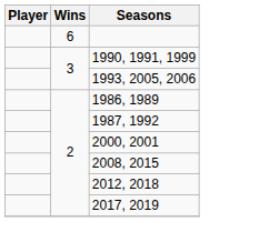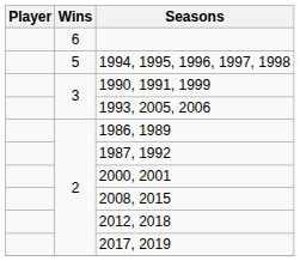+ row: 5 | 1994, 1995, 1996, 1997, 1998
